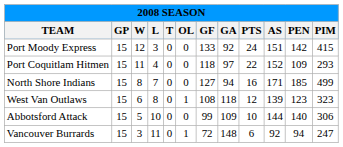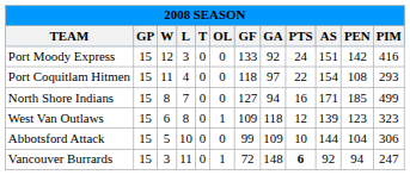Port Moody Express | PIM: 415 -> 416
Port Coquitlam Hitmen | AS: 152 -> 154
Port Coquitlam Hitmen | PEN: 109 -> 108
West Van Outlaws | GF: 108 -> 109
Abbotsford Attack | PEN: 140 -> 104
Vancouver Burrards | PTS: normal -> bold
